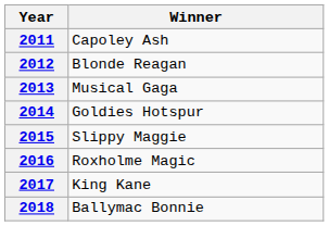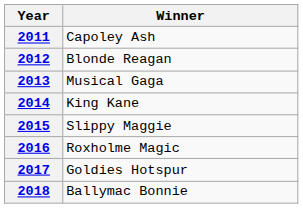2014 | Winner: Goldies Hotspur -> King Kane
2017 | Winner: King Kane -> Goldies Hotspur
